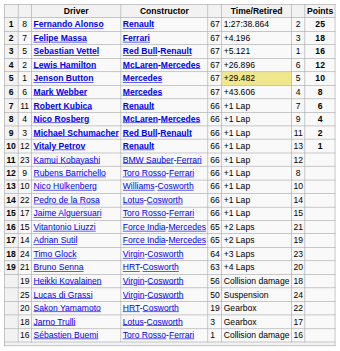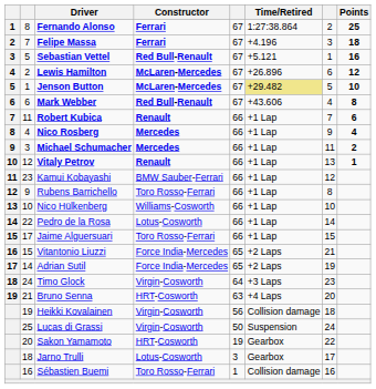Fernando Alonso | Constructor: Renault -> Ferrari
Jenson Button | Constructor: Mercedes -> McLaren-Mercedes
Mark Webber | Constructor: Mercedes -> Red Bull-Renault
Nico Rosberg | Constructor: McLaren-Mercedes -> Mercedes
Michael Schumacher | Constructor: Red Bull-Renault -> Mercedes
